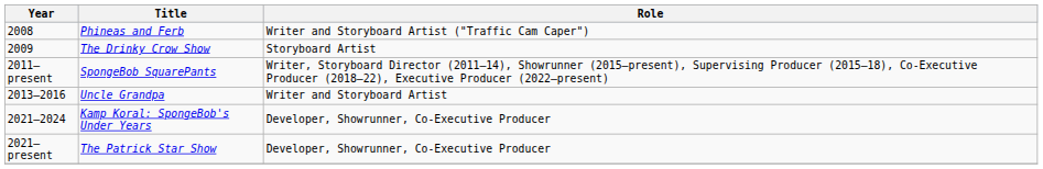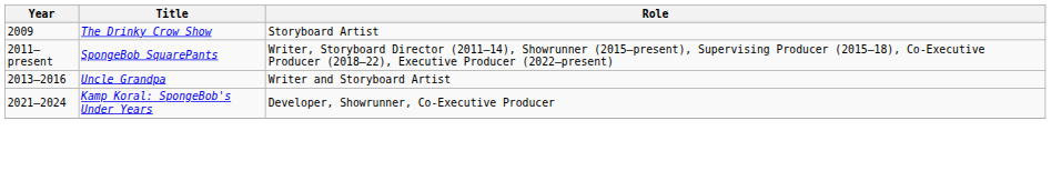- row: 2008 | Phineas and Ferb | Writer and Storyboard Artist ("Traffic Cam Caper")
- row: 2021–present | The Patrick Star Show | Developer, Showrunner, Co-Executive Producer
